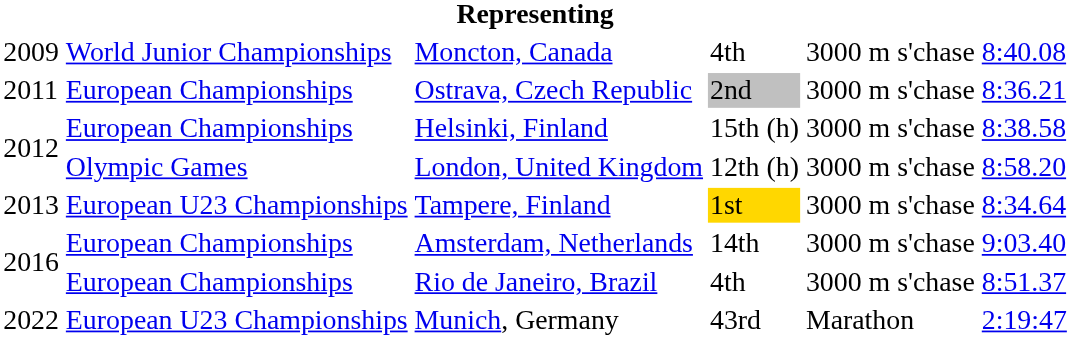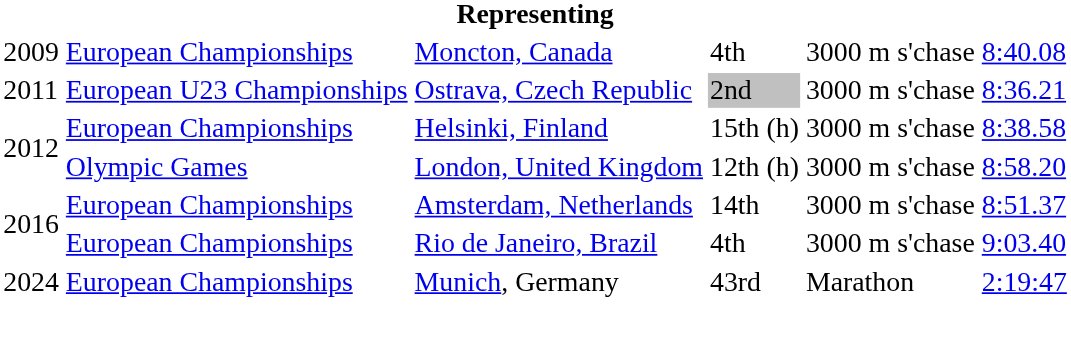Moncton, Canada | column 2: World Junior Championships -> European Championships
Ostrava, Czech Republic | column 2: European Championships -> European U23 Championships
- row: 2013 | European U23 Championships | Tampere, Finland | 1st | 3000 m s'chase | 8:34.64
Amsterdam, Netherlands | column 6: 9:03.40 -> 8:51.37
Rio de Janeiro, Brazil | column 6: 8:51.37 -> 9:03.40
Munich, Germany | column 1: 2022 -> 2024
Munich, Germany | column 2: European U23 Championships -> European Championships
